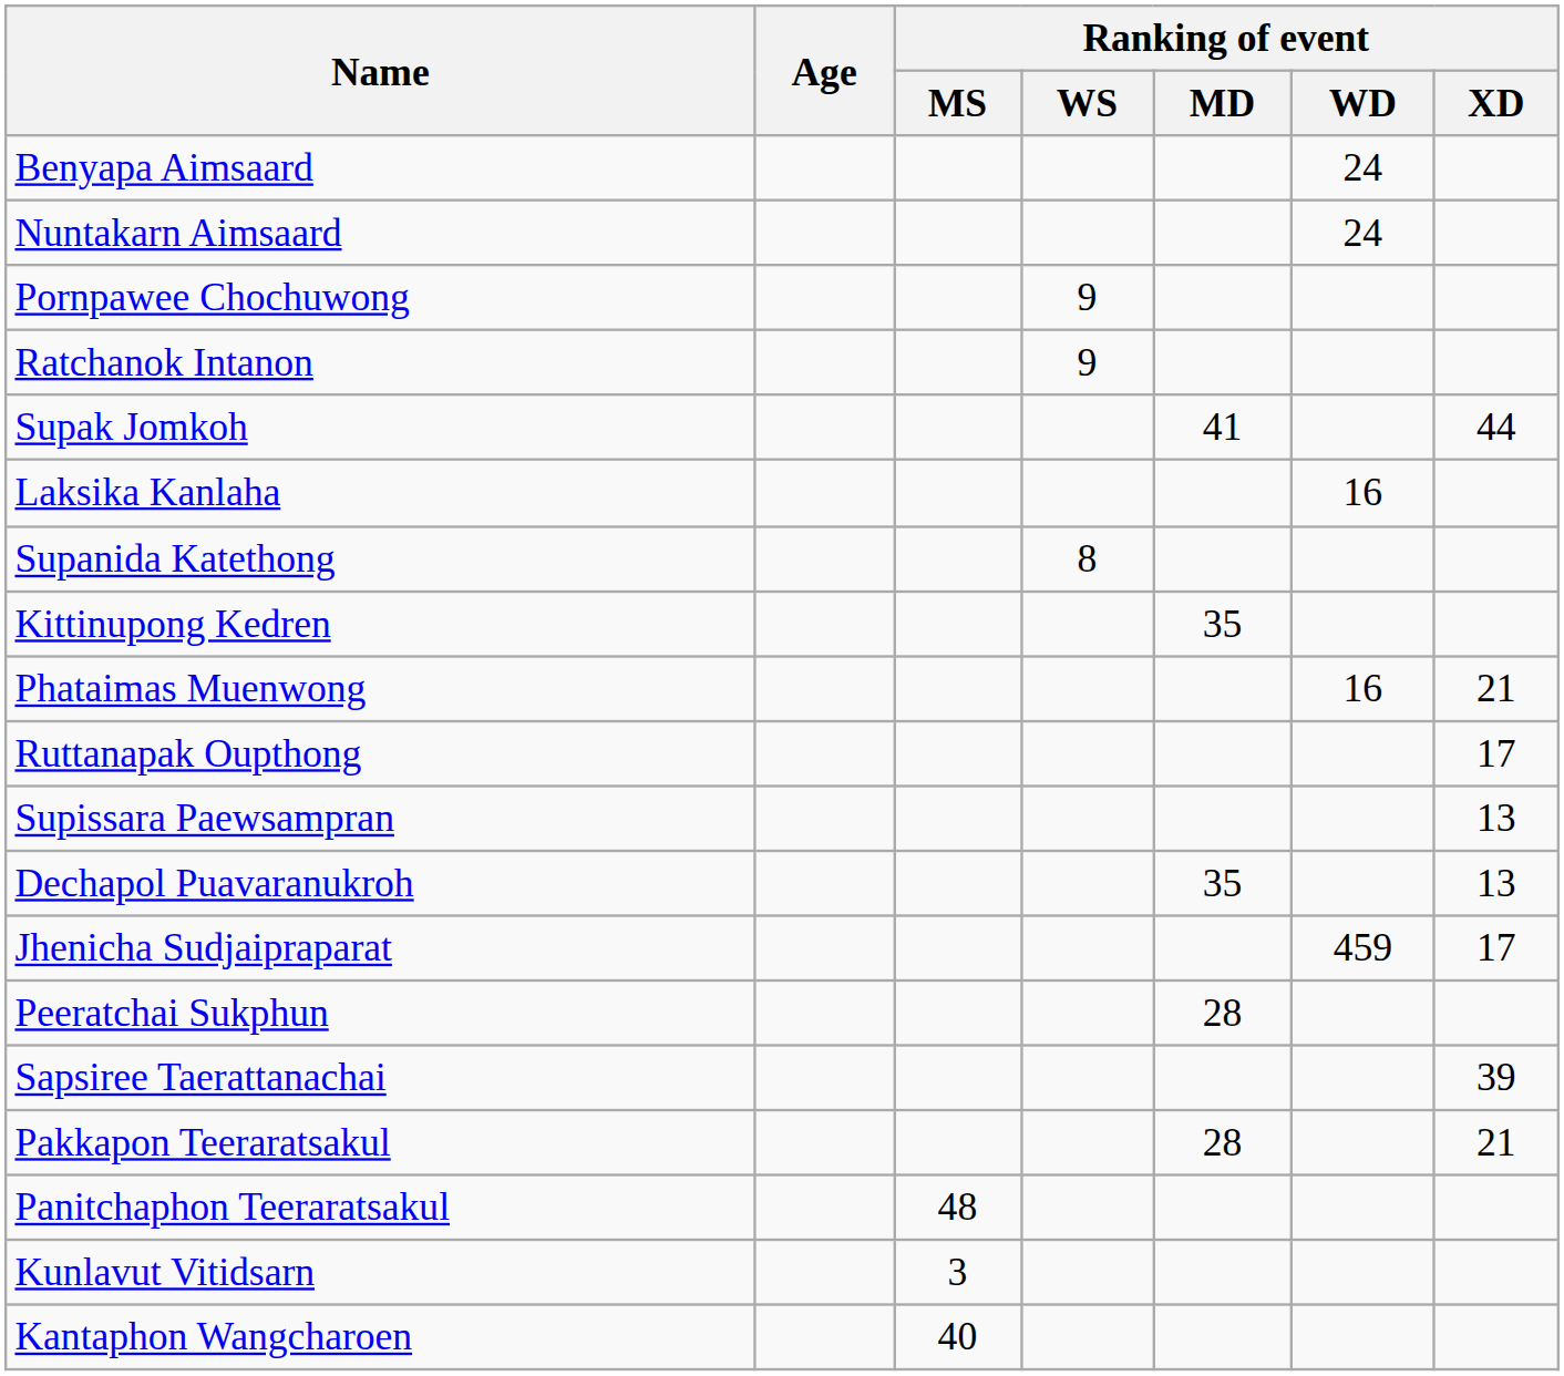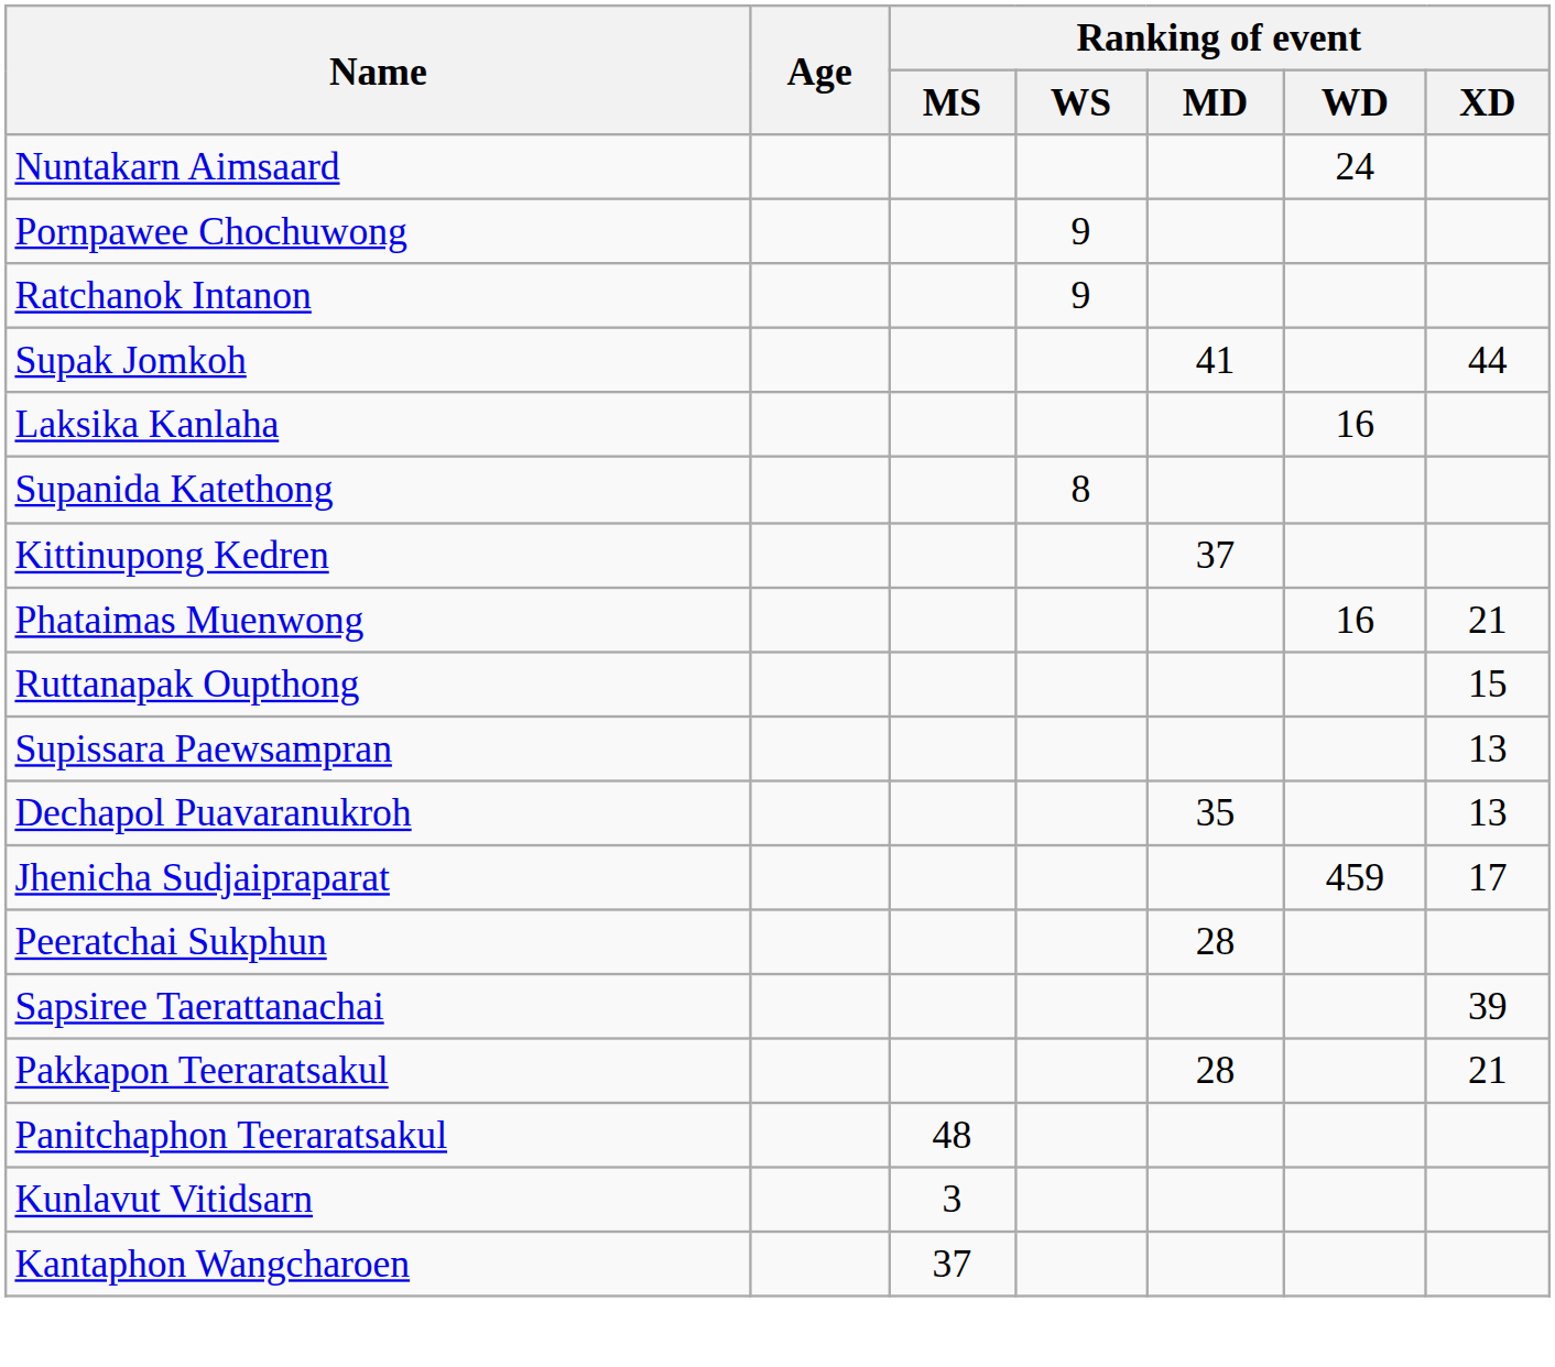- row: Benyapa Aimsaard | 24
Kittinupong Kedren | Ranking of event / MD: 35 -> 37
Ruttanapak Oupthong | Ranking of event / XD: 17 -> 15
Kantaphon Wangcharoen | Ranking of event / MS: 40 -> 37
